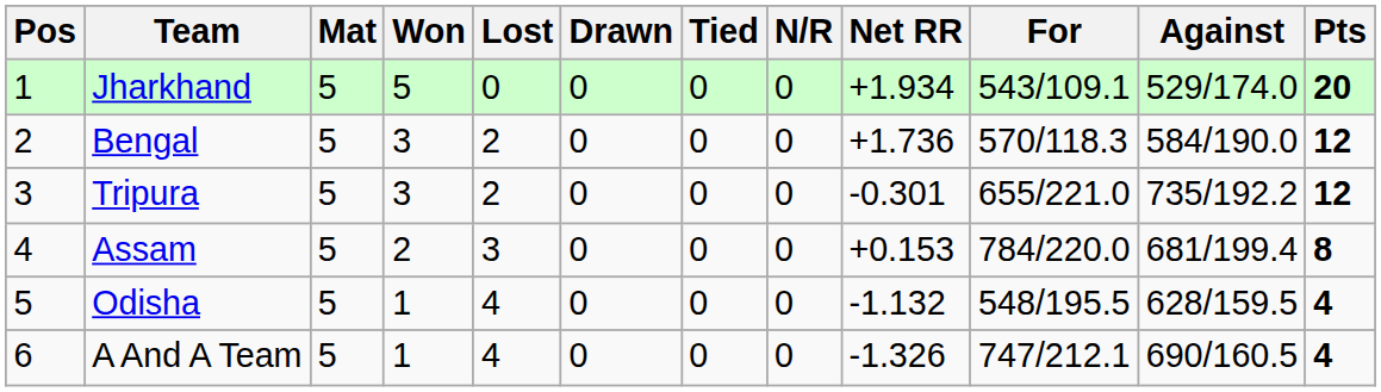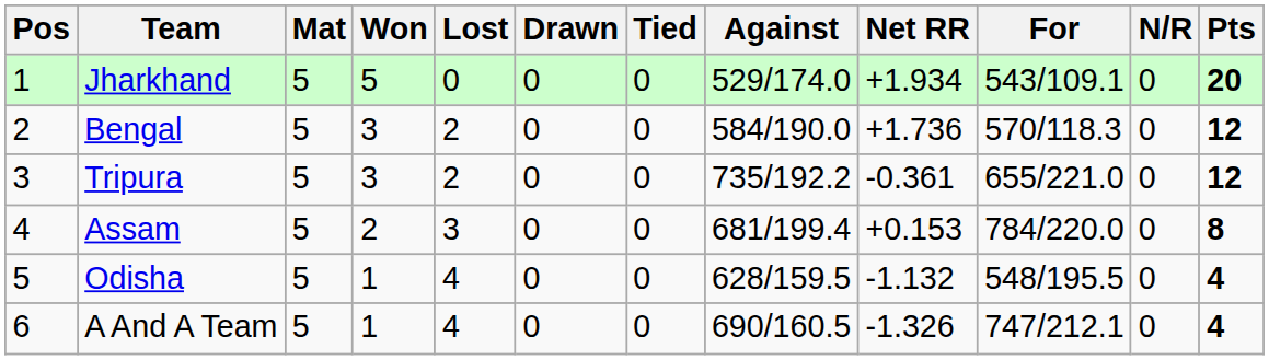columns swapped: N/R <-> Against
Tripura | Net RR: -0.301 -> -0.361
